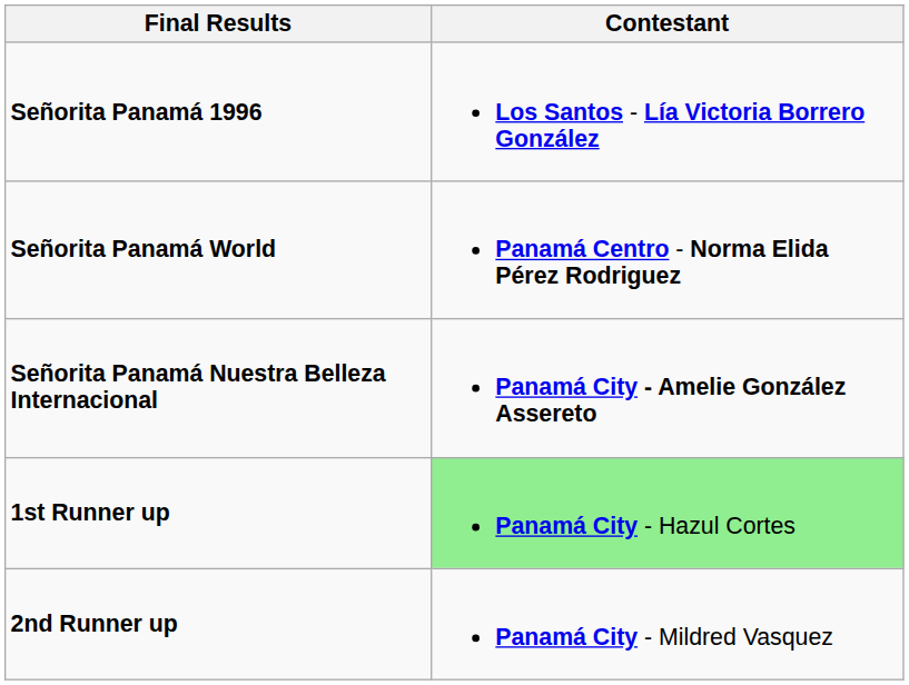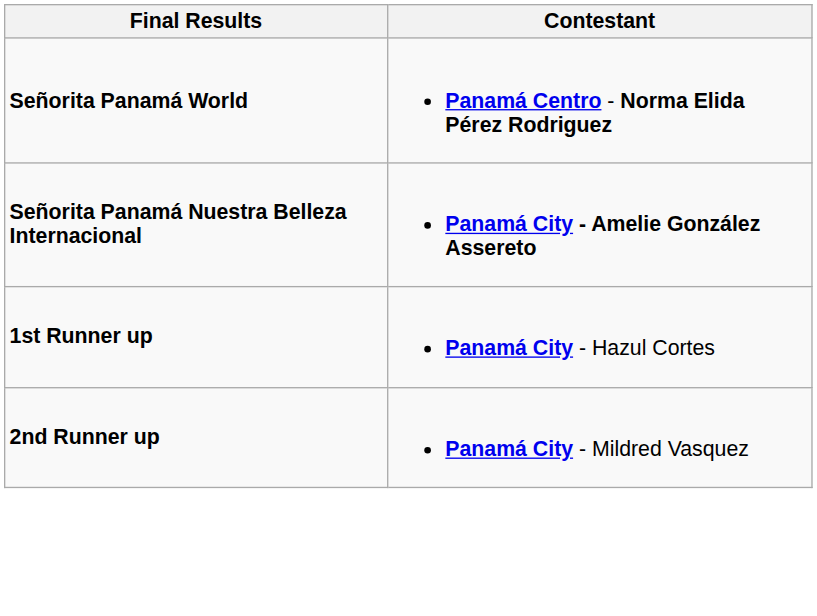- row: Señorita Panamá 1996 | Los Santos - Lía Victoria Borrero González
1st Runner up | Contestant: lightgreen background -> no background
